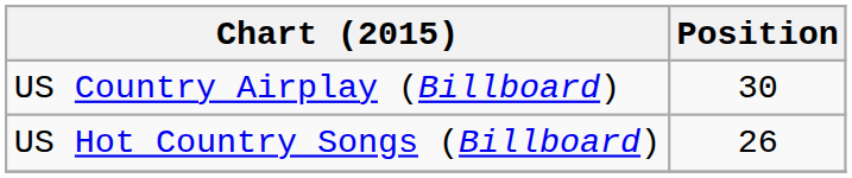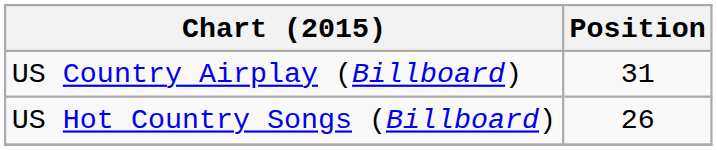US Country Airplay (Billboard) | Position: 30 -> 31
